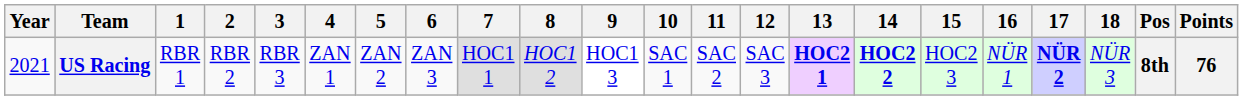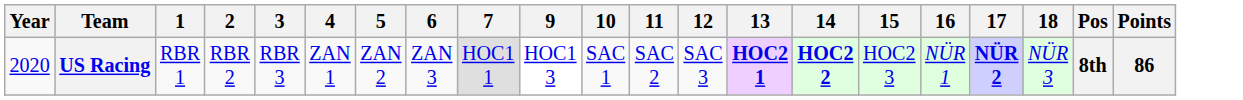- column: 8 | HOC1 2
US Racing | Year: 2021 -> 2020
US Racing | Points: 76 -> 86
